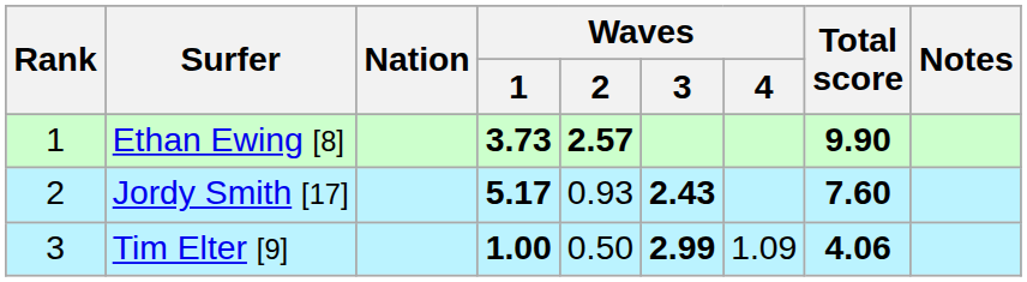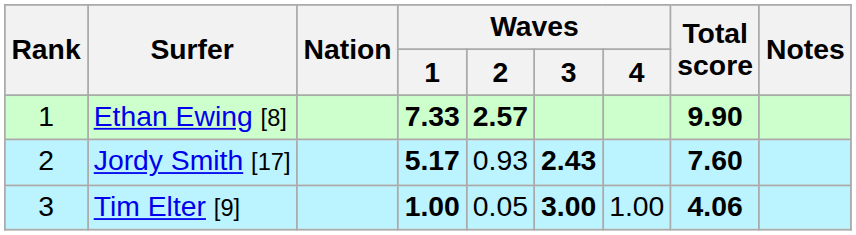Ethan Ewing [8] | Waves / 1: 3.73 -> 7.33
Tim Elter [9] | Waves / 2: 0.50 -> 0.05
Tim Elter [9] | Waves / 3: 2.99 -> 3.00
Tim Elter [9] | Waves / 4: 1.09 -> 1.00
